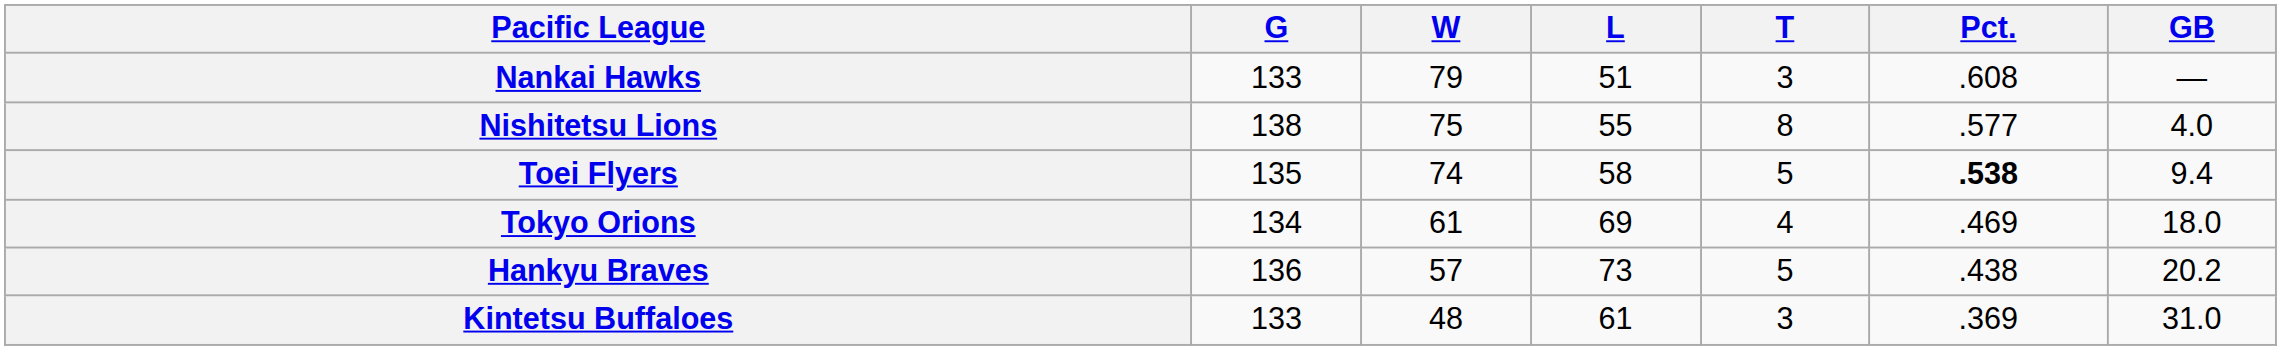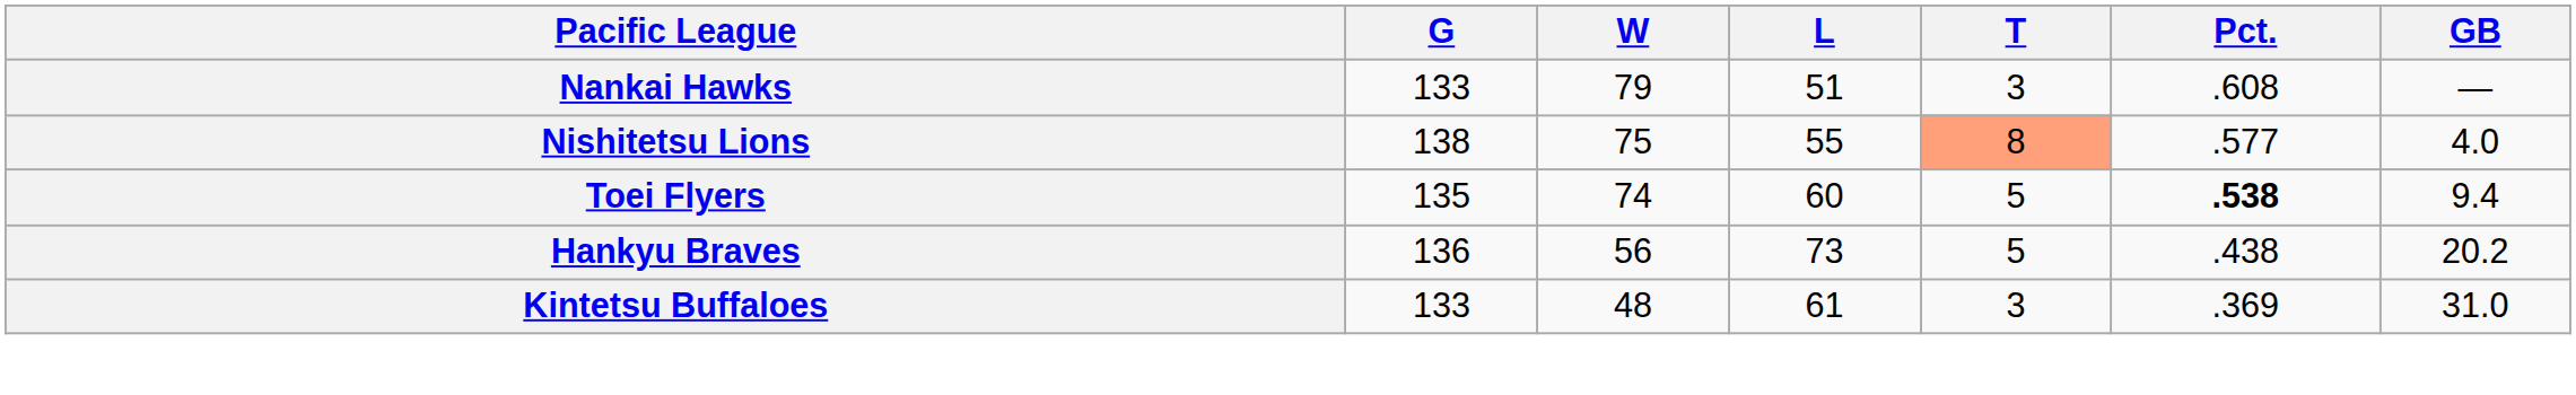Nishitetsu Lions | T: no background -> lightsalmon background
Toei Flyers | L: 58 -> 60
- row: Tokyo Orions | 134 | 61 | 69 | 4 | .469 | 18.0
Hankyu Braves | W: 57 -> 56
